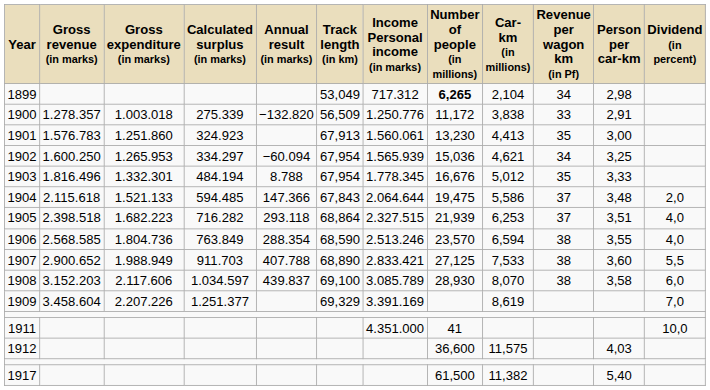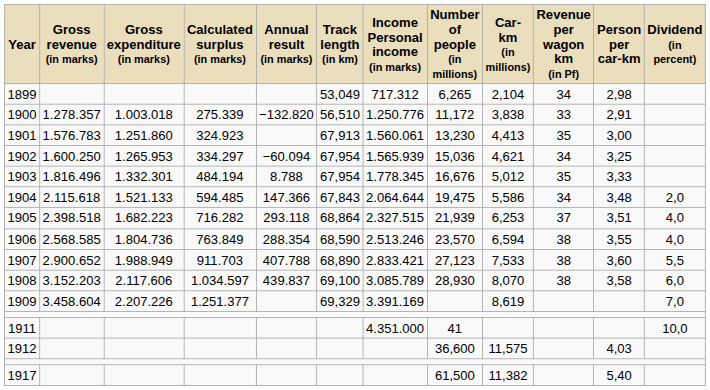1899 | Number of people (in millions): bold -> normal
1900 | Track length (in km): 56,509 -> 56,510
1904 | Revenue per wagon km (in Pf): 37 -> 34
1907 | Number of people (in millions): 27,125 -> 27,123
